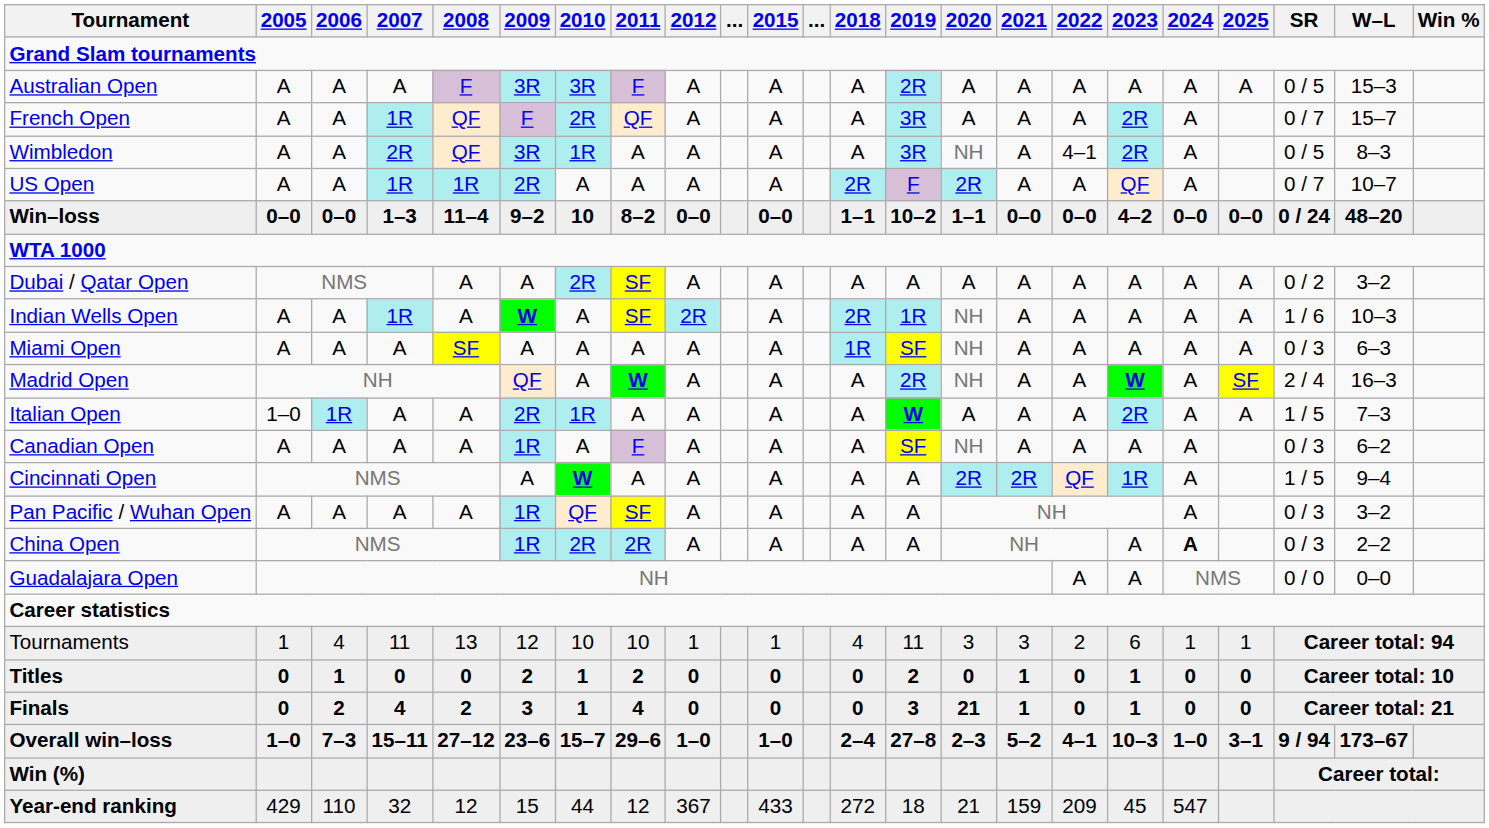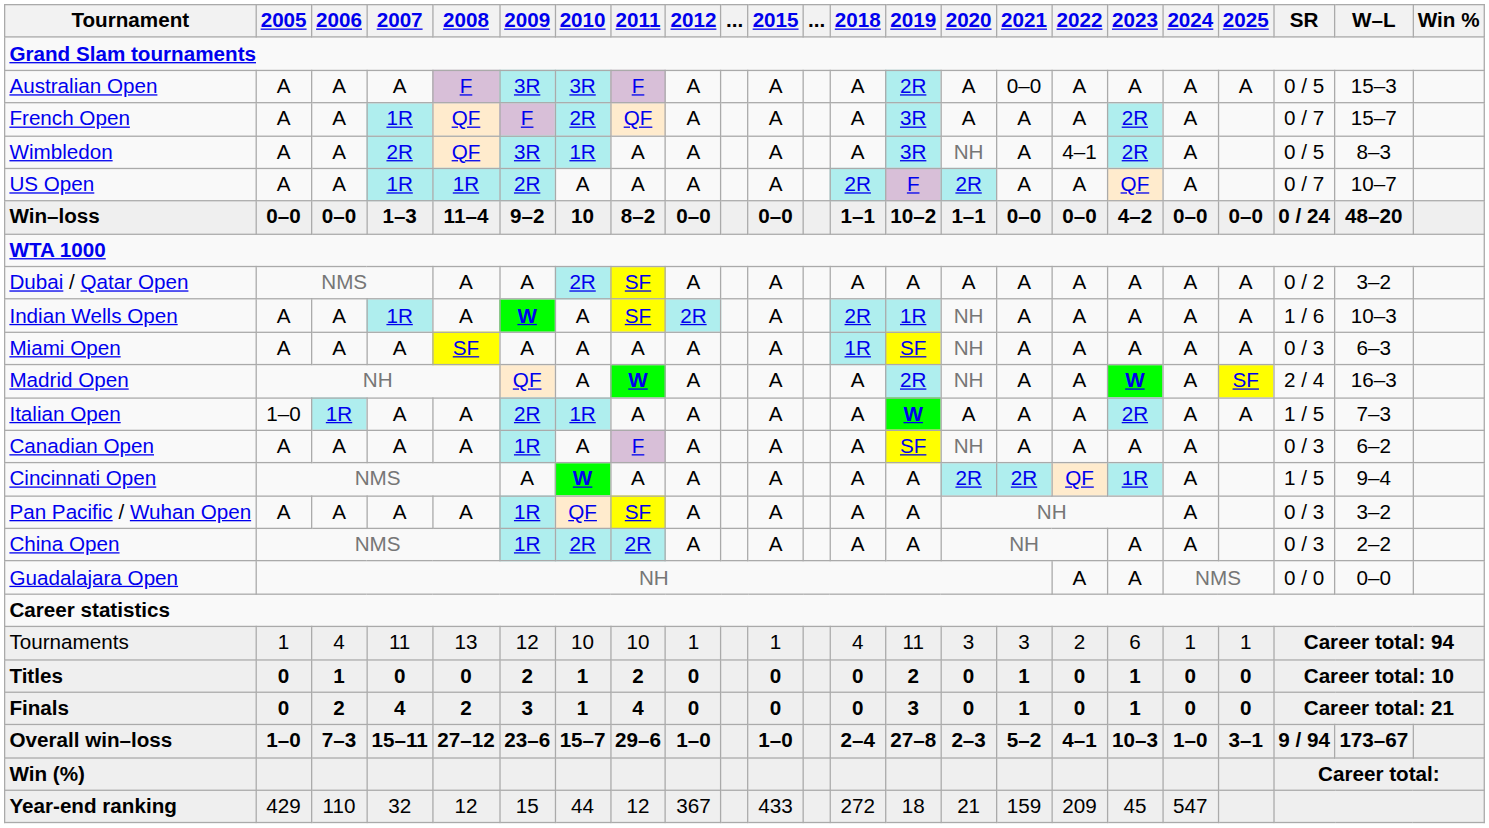Australian Open | 2021: A -> 0–0
China Open | 2024: bold -> normal
Finals | 2020: 21 -> 0
